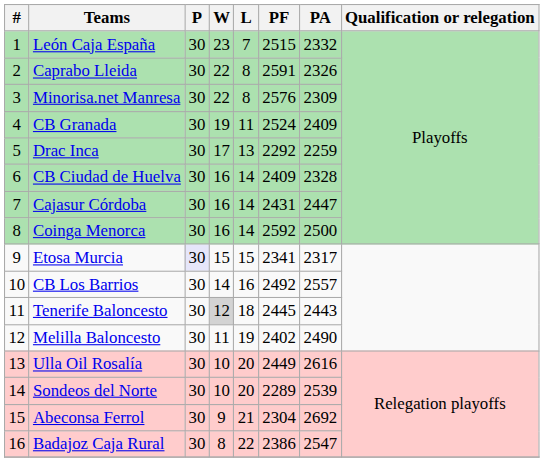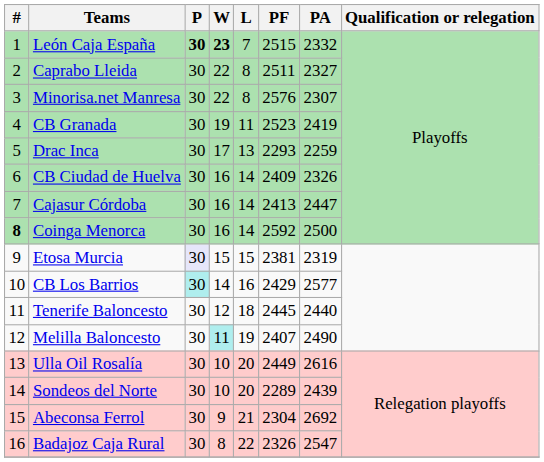León Caja España | P: normal -> bold
León Caja España | W: normal -> bold
Caprabo Lleida | PF: 2591 -> 2511
Caprabo Lleida | PA: 2326 -> 2327
Minorisa.net Manresa | PA: 2309 -> 2307
CB Granada | PF: 2524 -> 2523
CB Granada | PA: 2409 -> 2419
Drac Inca | PF: 2292 -> 2293
CB Ciudad de Huelva | PA: 2328 -> 2326
Cajasur Córdoba | PF: 2431 -> 2413
Coinga Menorca | #: normal -> bold
Etosa Murcia | PF: 2341 -> 2381
Etosa Murcia | PA: 2317 -> 2319
CB Los Barrios | P: no background -> paleturquoise background
CB Los Barrios | PF: 2492 -> 2429
CB Los Barrios | PA: 2557 -> 2577
Tenerife Baloncesto | W: lightgrey background -> no background
Tenerife Baloncesto | PA: 2443 -> 2440
Melilla Baloncesto | W: no background -> paleturquoise background
Melilla Baloncesto | PF: 2402 -> 2407
Sondeos del Norte | PA: 2539 -> 2439
Badajoz Caja Rural | PF: 2386 -> 2326
